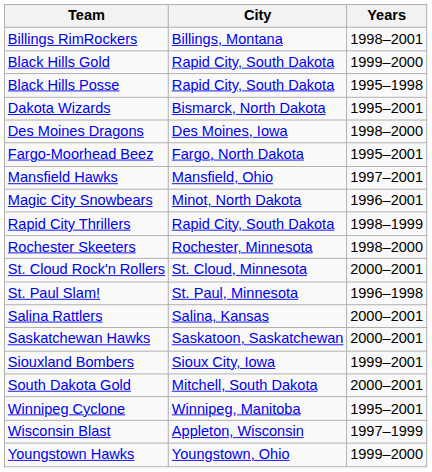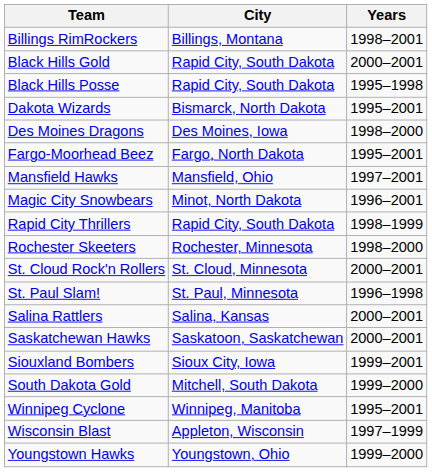Black Hills Gold | Years: 1999–2000 -> 2000–2001
South Dakota Gold | Years: 2000–2001 -> 1999–2000
